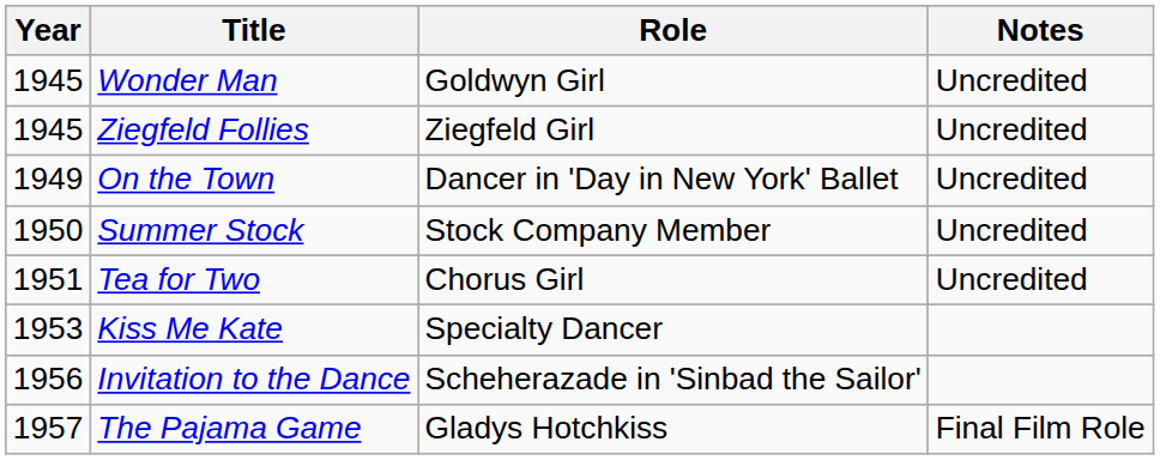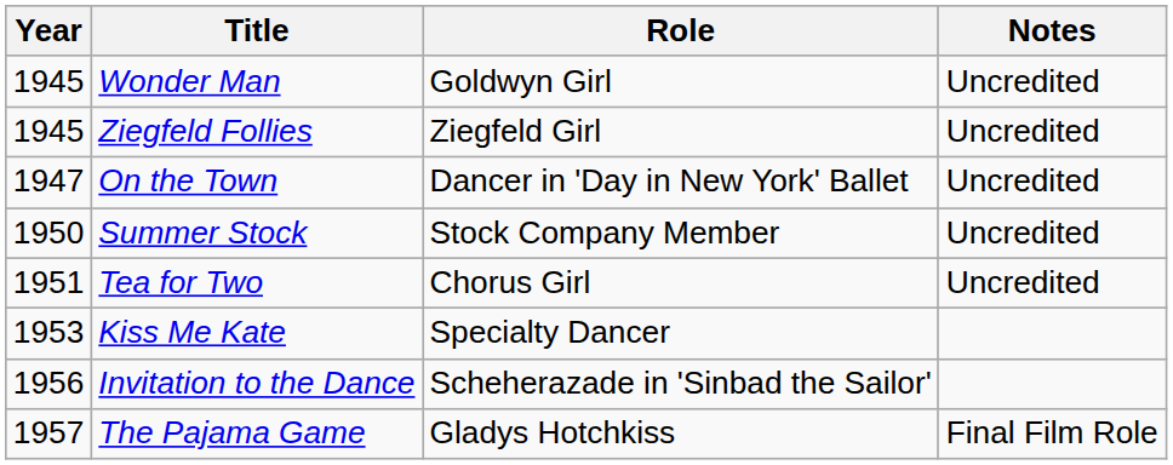On the Town | Year: 1949 -> 1947
